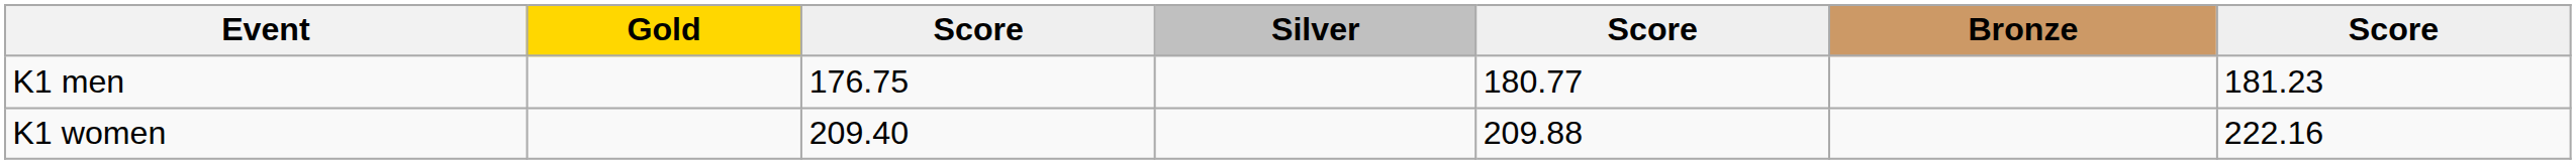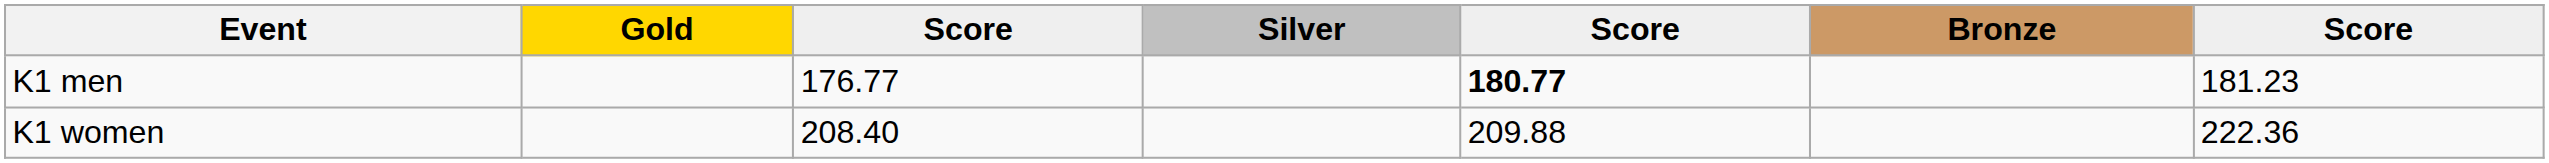K1 men | column 3: 176.75 -> 176.77
K1 men | column 5: normal -> bold
K1 women | column 3: 209.40 -> 208.40
K1 women | column 7: 222.16 -> 222.36
